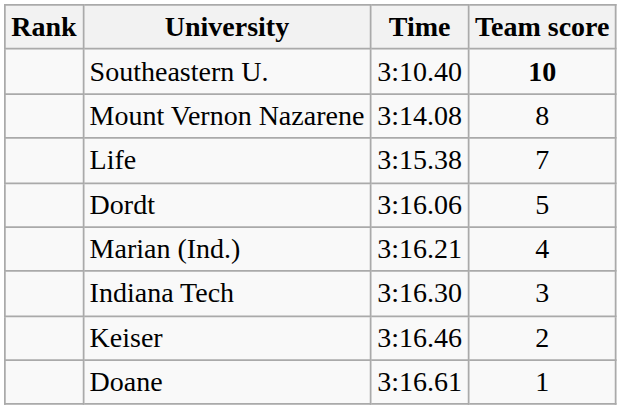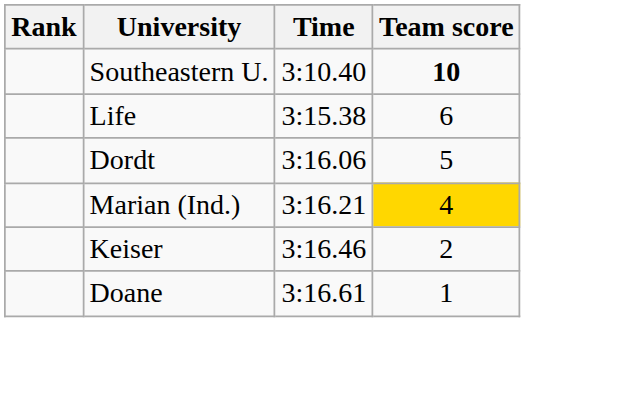- row: Mount Vernon Nazarene | 3:14.08 | 8
Life | Team score: 7 -> 6
Marian (Ind.) | Team score: no background -> gold background
- row: Indiana Tech | 3:16.30 | 3
